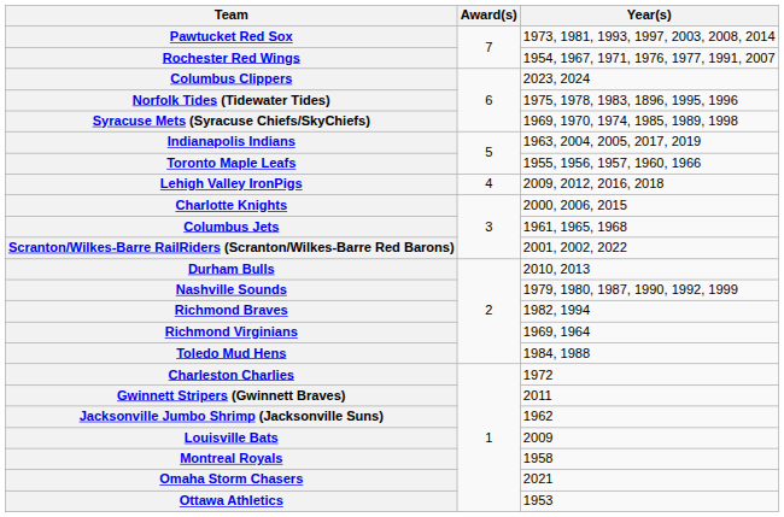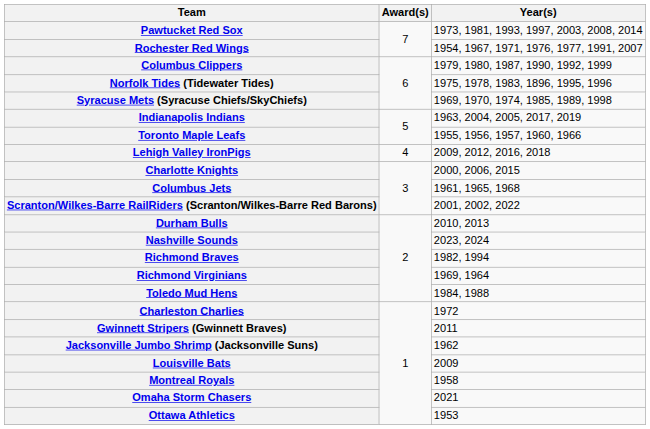Columbus Clippers | Year(s): 2023, 2024 -> 1979, 1980, 1987, 1990, 1992, 1999
Nashville Sounds | Year(s): 1979, 1980, 1987, 1990, 1992, 1999 -> 2023, 2024
